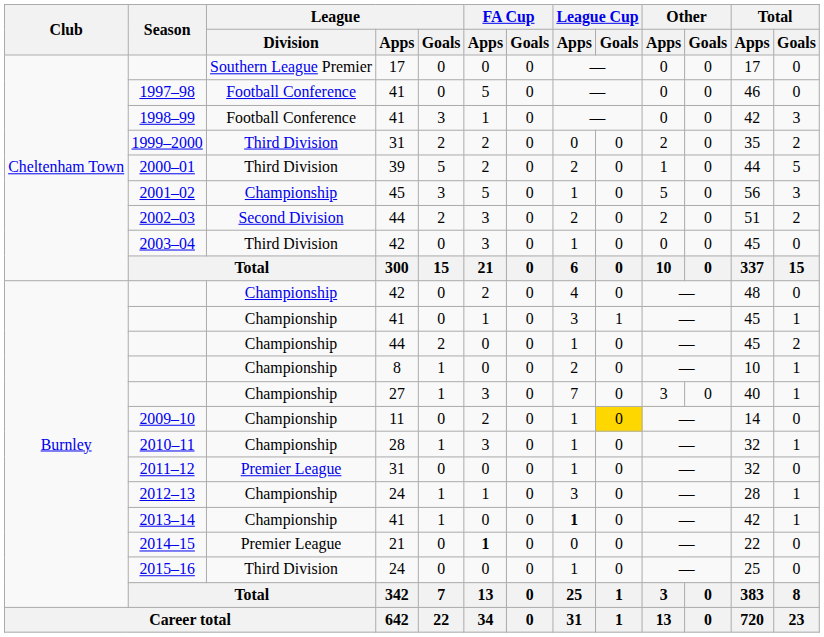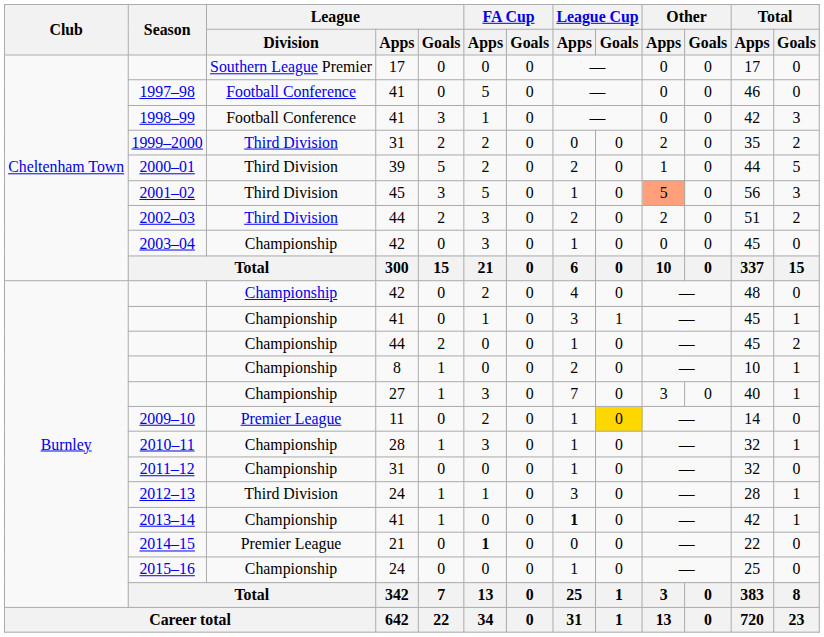2001–02 | League / Division: Championship -> Third Division
2001–02 | Other / Apps: no background -> lightsalmon background
2002–03 | League / Division: Second Division -> Third Division
2003–04 | League / Division: Third Division -> Championship
2009–10 | League / Division: Championship -> Premier League
2011–12 | League / Division: Premier League -> Championship
2012–13 | League / Division: Championship -> Third Division
2015–16 | League / Division: Third Division -> Championship
